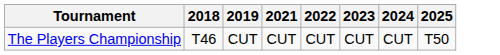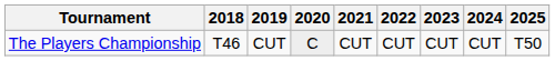+ column: 2020 | C
